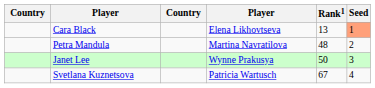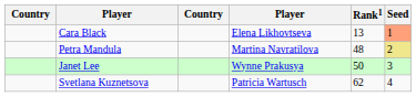Petra Mandula | Seed: no background -> khaki background
Svetlana Kuznetsova | Rank1: 67 -> 62
